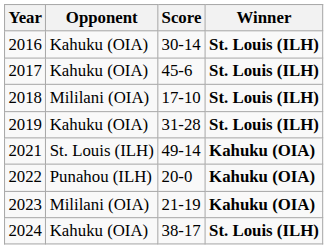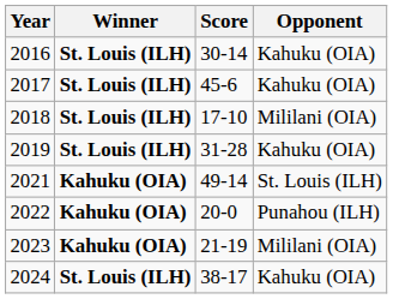columns swapped: Winner <-> Opponent
